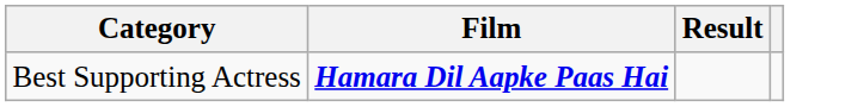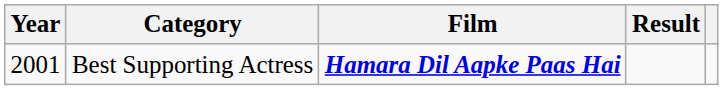+ column: Year | 2001
